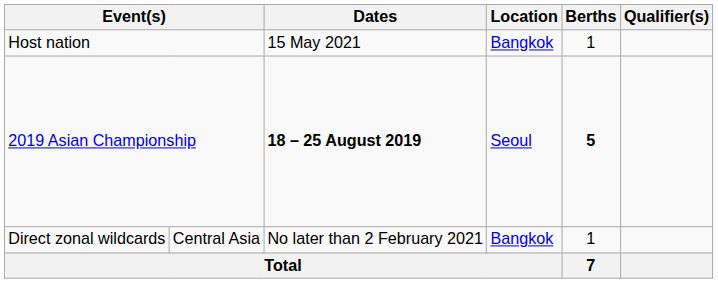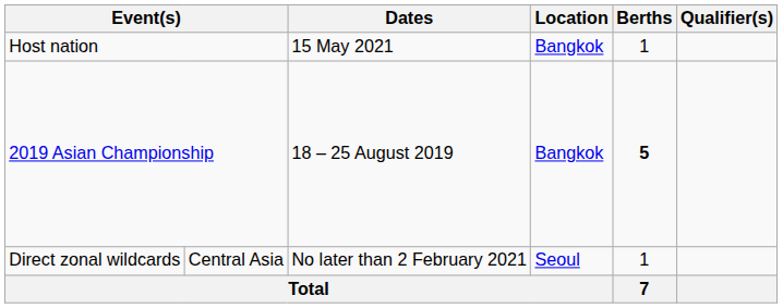2019 Asian Championship | Dates: bold -> normal
2019 Asian Championship | Location: Seoul -> Bangkok
Direct zonal wildcards | Location: Bangkok -> Seoul
